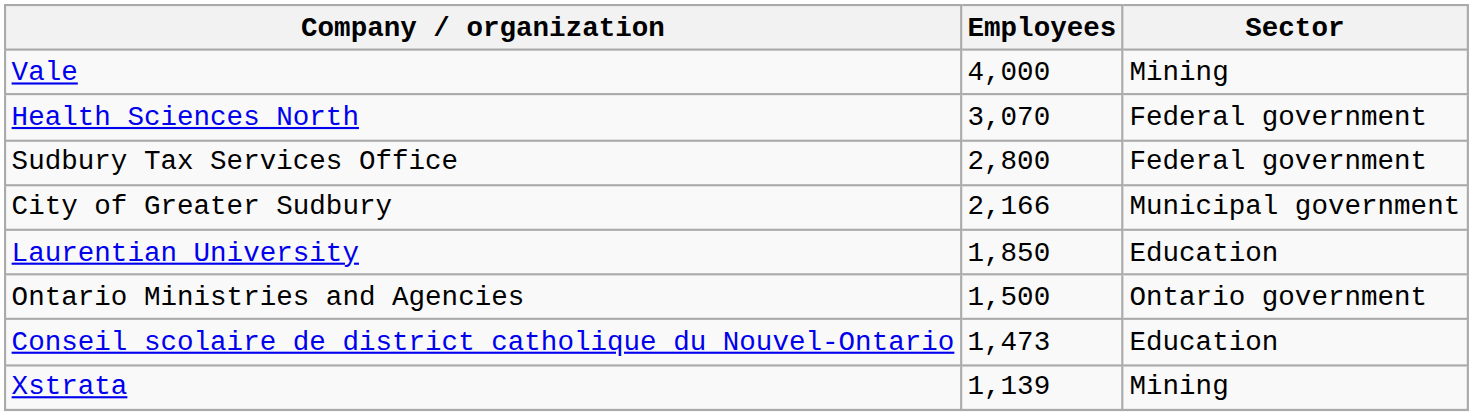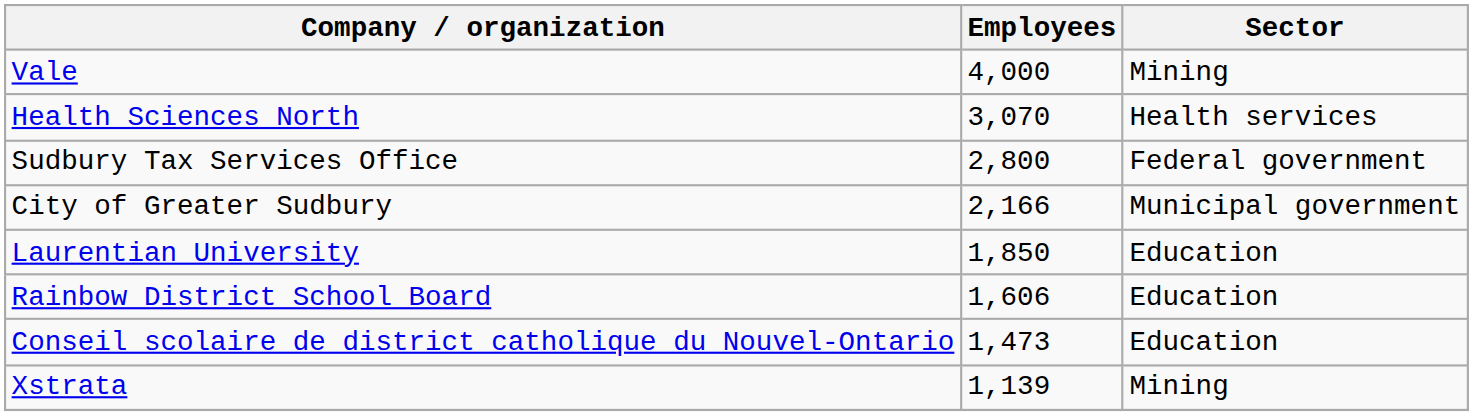Health Sciences North | Sector: Federal government -> Health services
+ row: Rainbow District School Board | 1,606 | Education
- row: Ontario Ministries and Agencies | 1,500 | Ontario government
